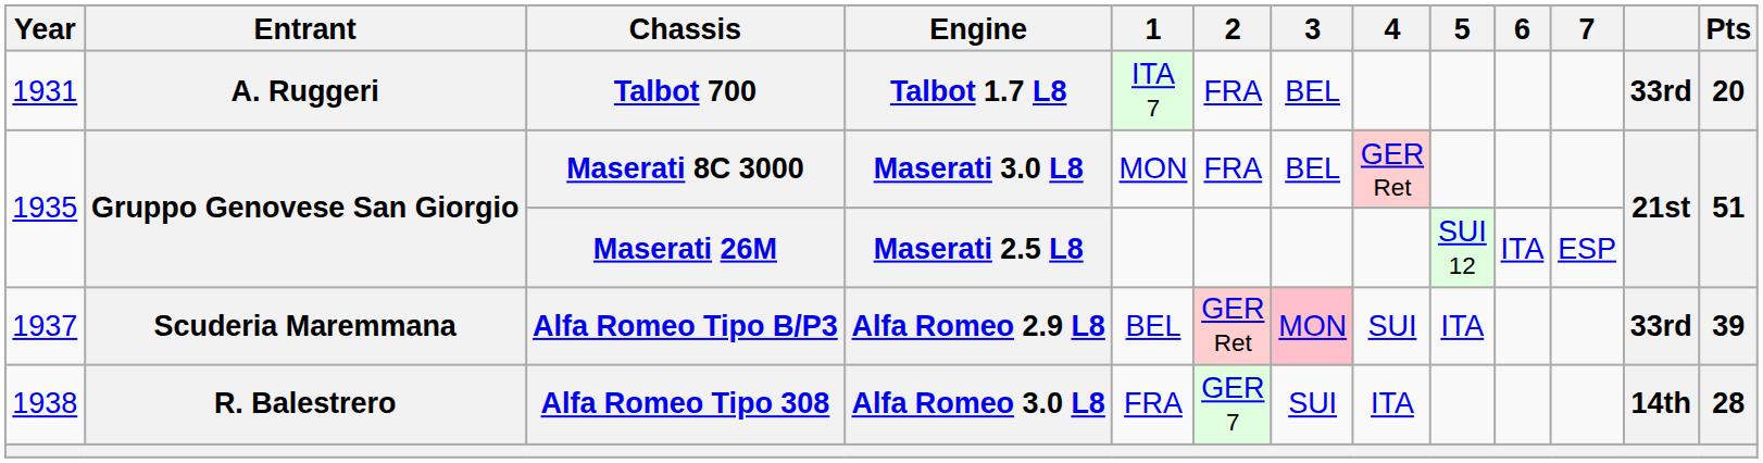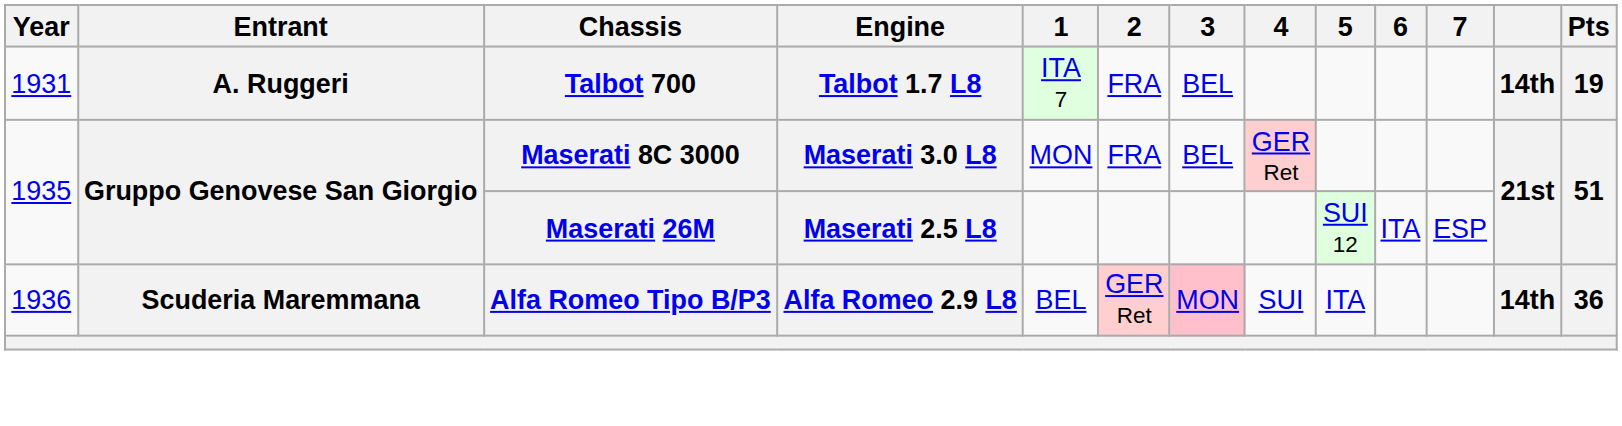Talbot 700 | column 12: 33rd -> 14th
Talbot 700 | Pts: 20 -> 19
Alfa Romeo Tipo B/P3 | Year: 1937 -> 1936
Alfa Romeo Tipo B/P3 | column 12: 33rd -> 14th
Alfa Romeo Tipo B/P3 | Pts: 39 -> 36
- row: 1938 | R. Balestrero | Alfa Romeo Tipo 308 | Alfa Romeo 3.0 L8 | FRA | GER 7 | SUI | ITA | 14th | 28
